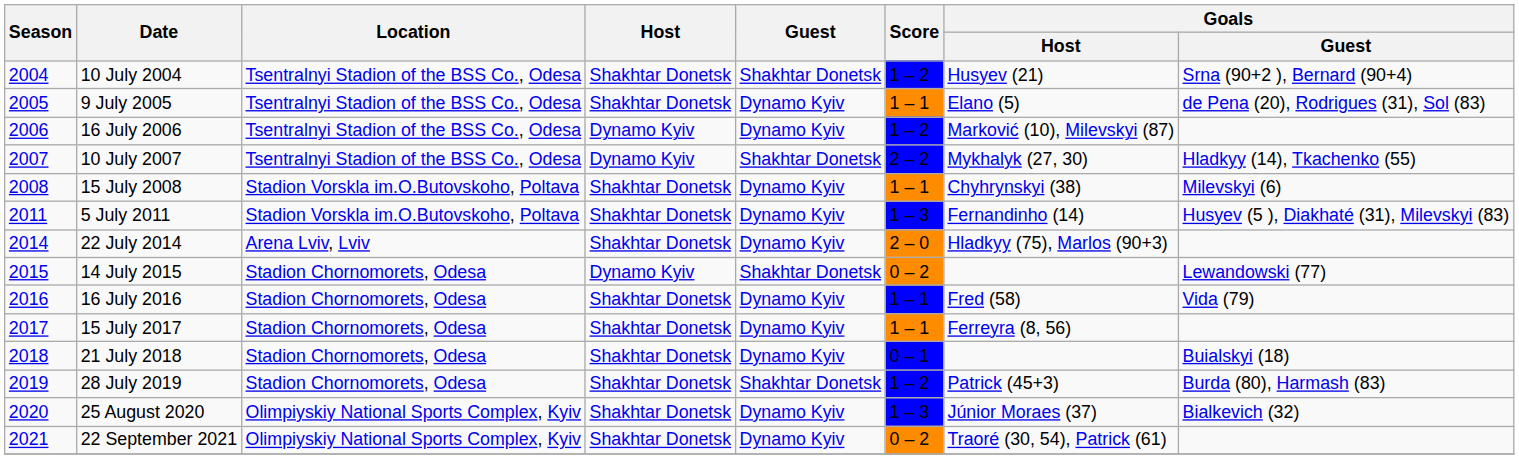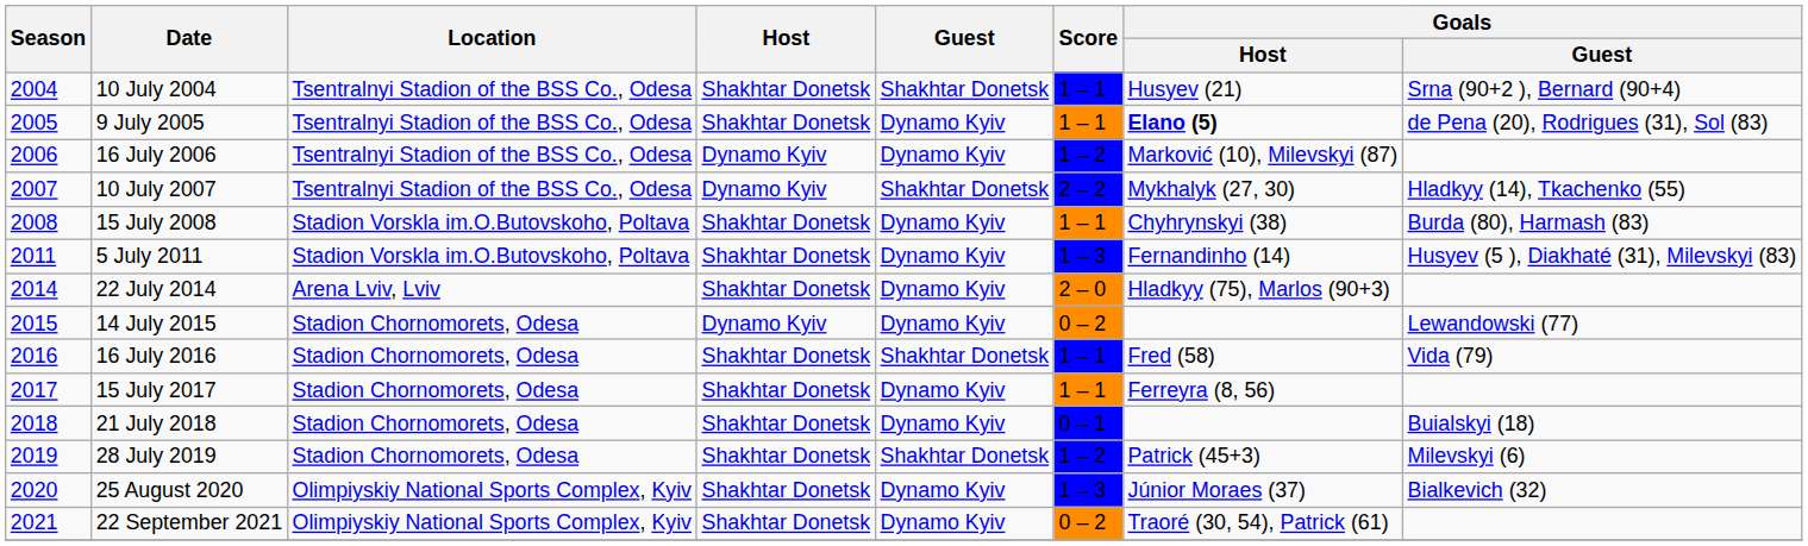10 July 2004 | Score: 1 – 2 -> 1 – 1
9 July 2005 | Goals / Host: normal -> bold
15 July 2008 | Goals / Guest: Milevskyi (6) -> Burda (80), Harmash (83)
14 July 2015 | Guest: Shakhtar Donetsk -> Dynamo Kyiv
16 July 2016 | Guest: Dynamo Kyiv -> Shakhtar Donetsk
28 July 2019 | Goals / Guest: Burda (80), Harmash (83) -> Milevskyi (6)
